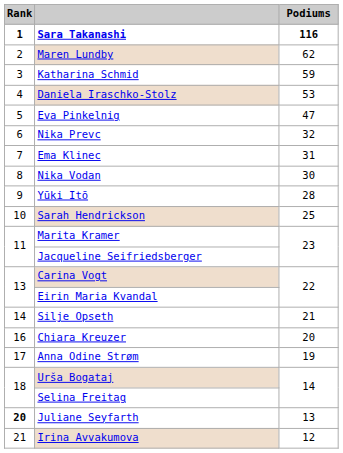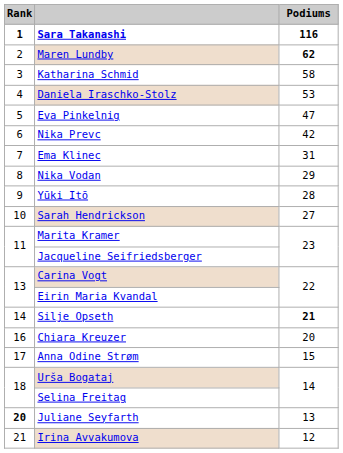Maren Lundby | Podiums: normal -> bold
Katharina Schmid | Podiums: 59 -> 58
Nika Prevc | Podiums: 32 -> 42
Nika Vodan | Podiums: 30 -> 29
Sarah Hendrickson | Podiums: 25 -> 27
Silje Opseth | Podiums: normal -> bold
Anna Odine Strøm | Podiums: 19 -> 15
